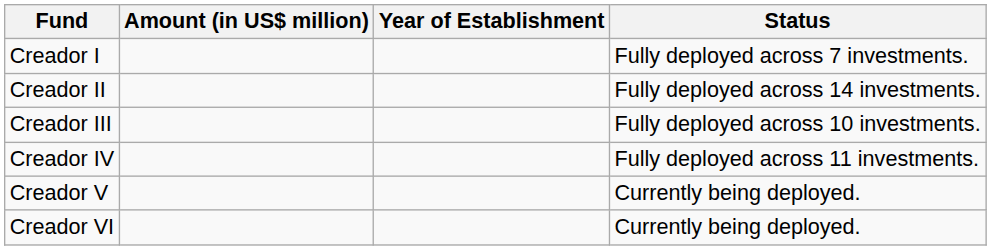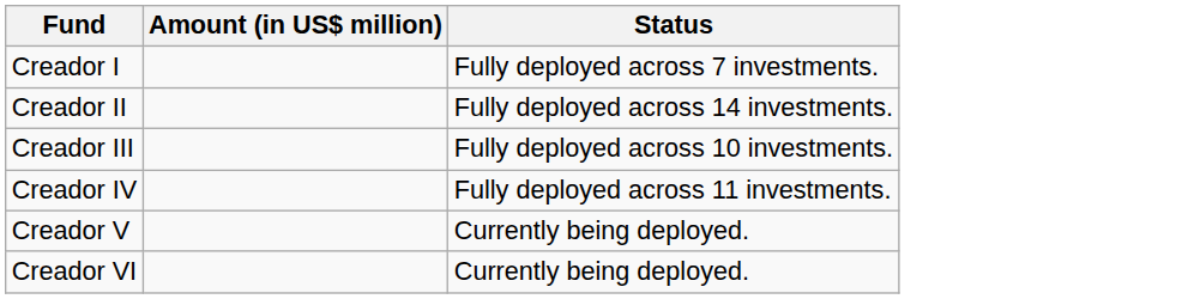- column: Year of Establishment
